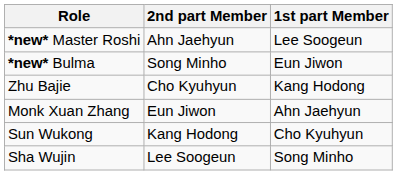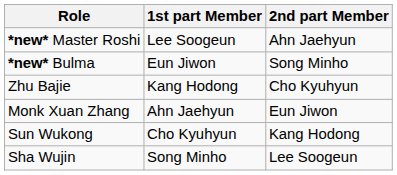columns swapped: 1st part Member <-> 2nd part Member
